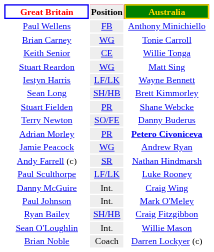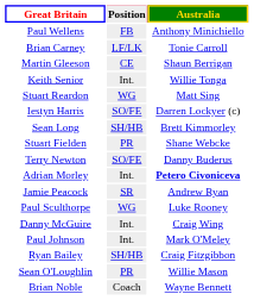Brian Carney | Position: WG -> LF/LK
+ row: Martin Gleeson | CE | Shaun Berrigan
Keith Senior | Position: CE -> Int.
Iestyn Harris | Position: LF/LK -> SO/FE
Iestyn Harris | Australia: Wayne Bennett -> Darren Lockyer (c)
Adrian Morley | Position: PR -> Int.
Jamie Peacock | Position: WG -> SR
- row: Andy Farrell (c) | SR | Nathan Hindmarsh
Paul Sculthorpe | Position: LF/LK -> WG
Sean O'Loughlin | Position: Int. -> PR
Brian Noble | Australia: Darren Lockyer (c) -> Wayne Bennett
